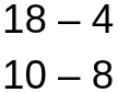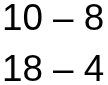rows swapped: 18 – 4 <-> 10 – 8
